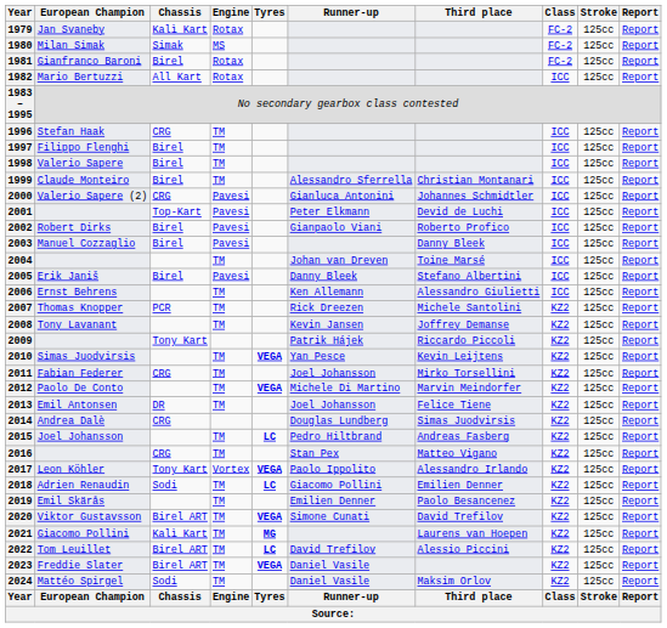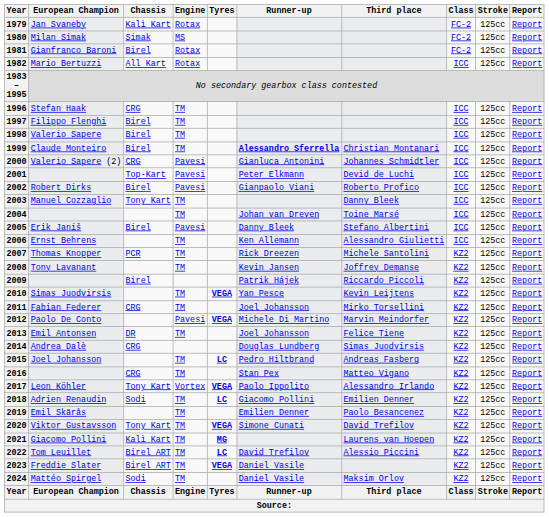1999 | Runner-up: normal -> bold
2003 | Chassis: Birel -> Tony Kart
2003 | Engine: Pavesi -> TM
2009 | Chassis: Tony Kart -> Birel
2012 | Engine: TM -> Pavesi
2020 | Chassis: Birel ART -> Tony Kart
